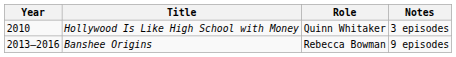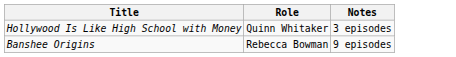- column: Year | 2010 | 2013–2016
